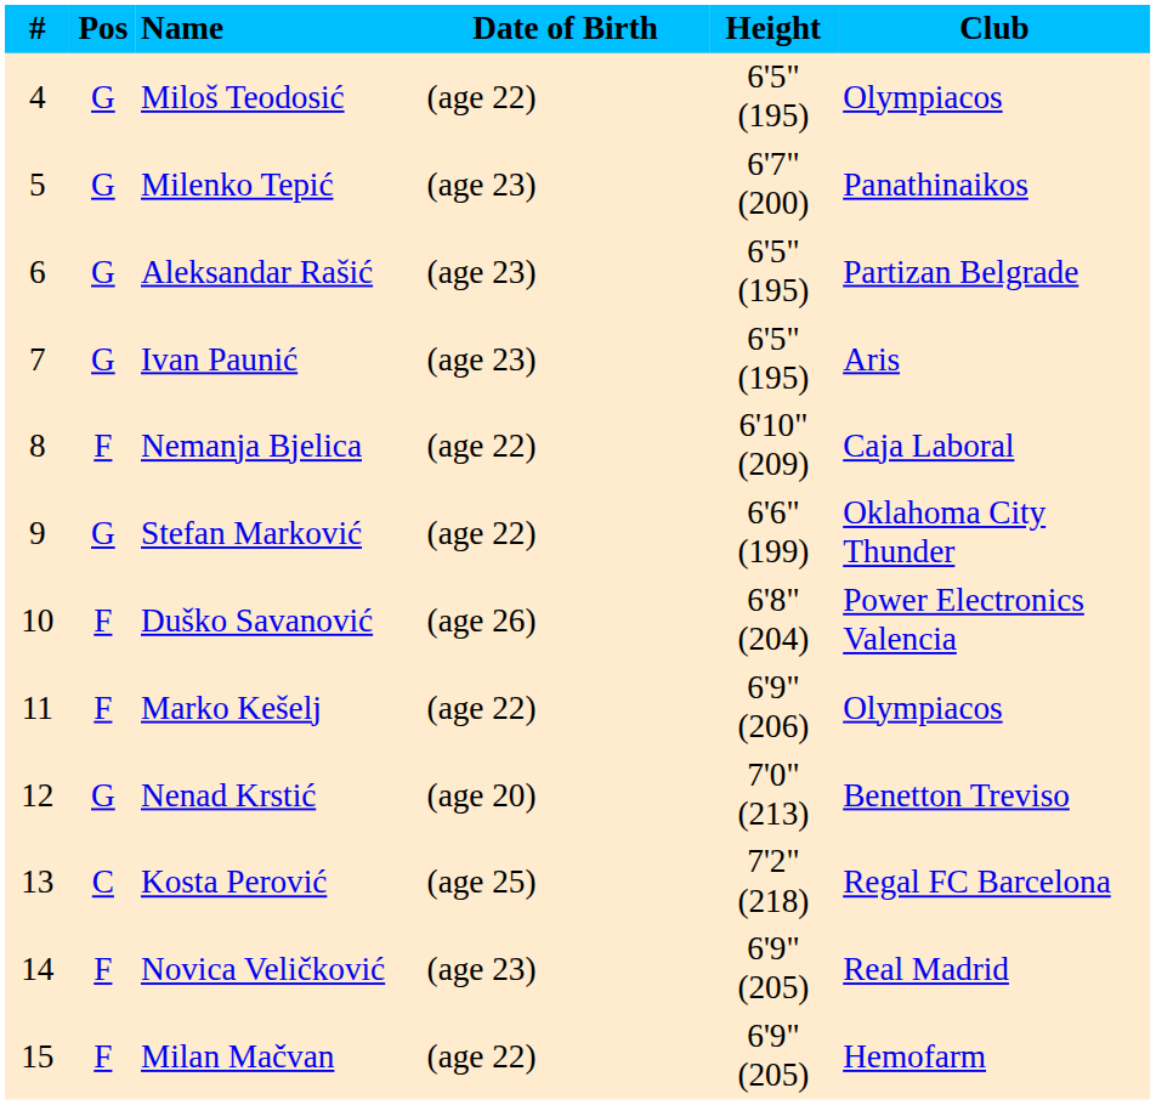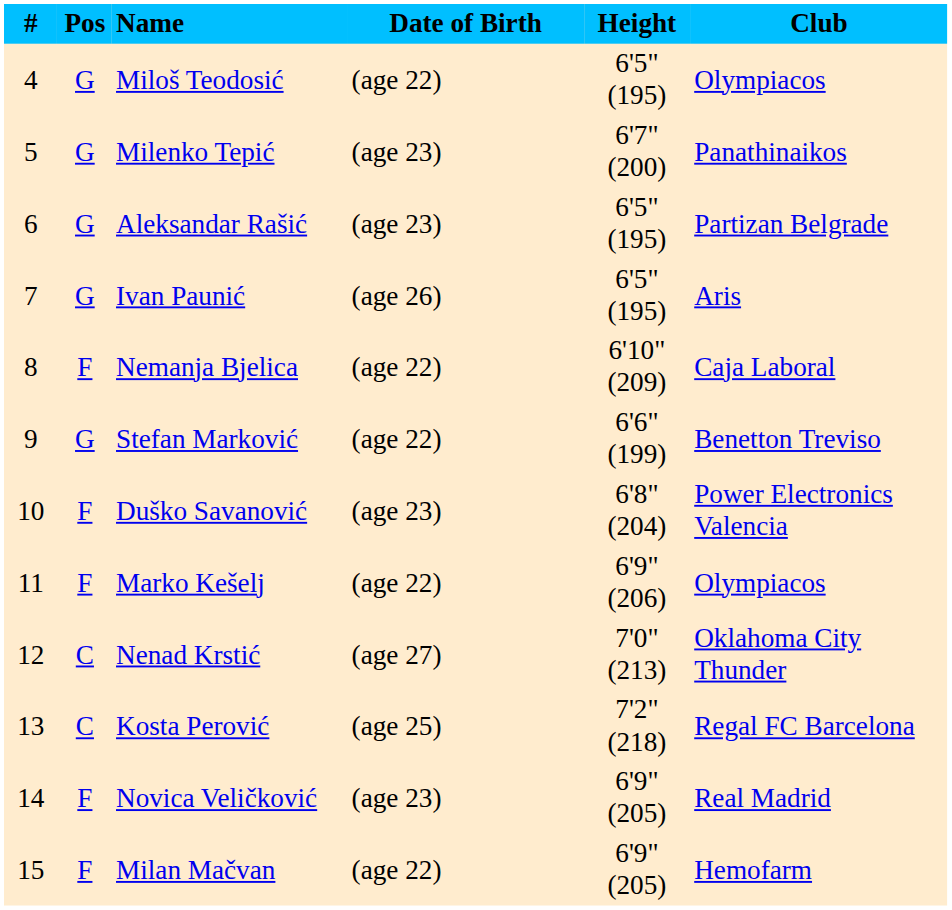Ivan Paunić | Date of Birth: (age 23) -> (age 26)
Stefan Marković | Club: Oklahoma City Thunder -> Benetton Treviso
Duško Savanović | Date of Birth: (age 26) -> (age 23)
Nenad Krstić | Pos: G -> C
Nenad Krstić | Date of Birth: (age 20) -> (age 27)
Nenad Krstić | Club: Benetton Treviso -> Oklahoma City Thunder
